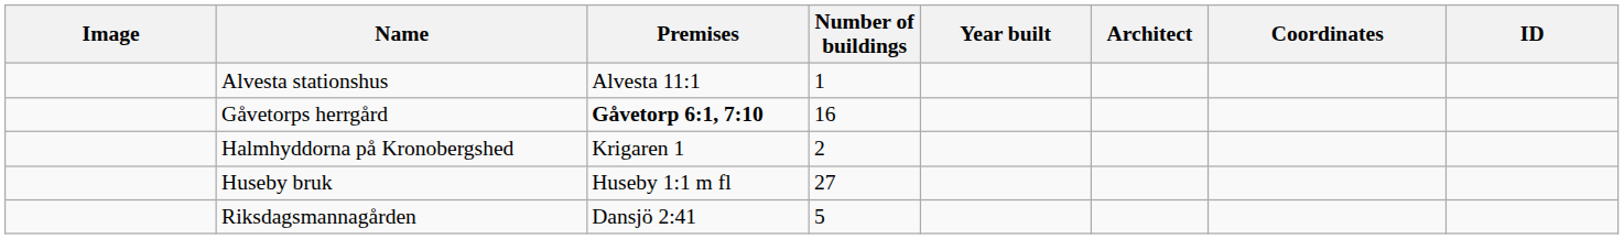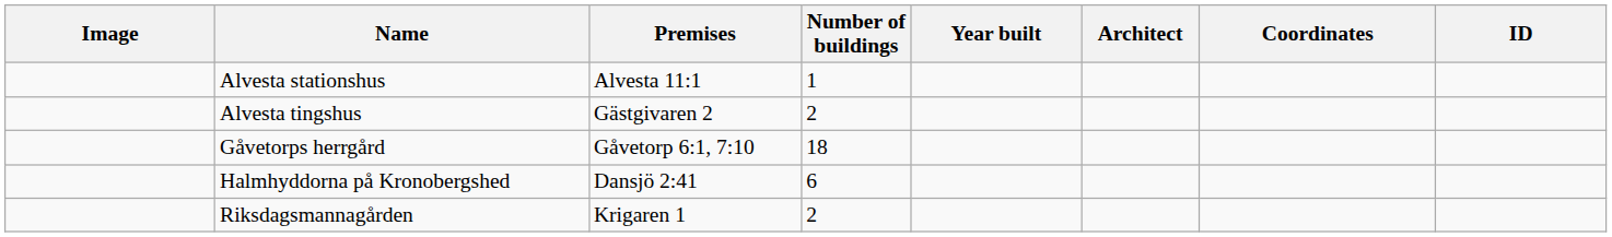+ row: Alvesta tingshus | Gästgivaren 2 | 2
Gåvetorps herrgård | Premises: bold -> normal
Gåvetorps herrgård | Number of buildings: 16 -> 18
Halmhyddorna på Kronobergshed | Premises: Krigaren 1 -> Dansjö 2:41
Halmhyddorna på Kronobergshed | Number of buildings: 2 -> 6
- row: Huseby bruk | Huseby 1:1 m fl | 27
Riksdagsmannagården | Premises: Dansjö 2:41 -> Krigaren 1
Riksdagsmannagården | Number of buildings: 5 -> 2
